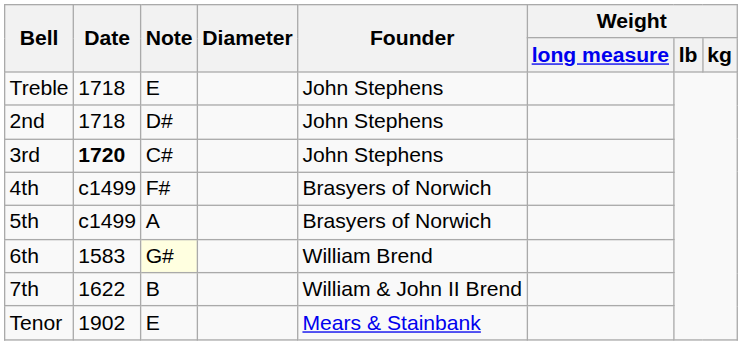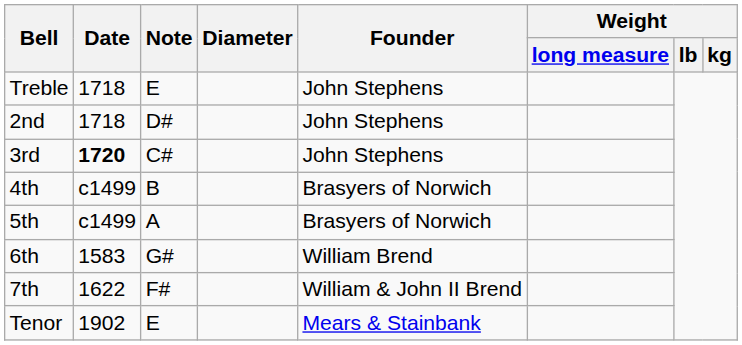4th | Note: F# -> B
6th | Note: lightyellow background -> no background
7th | Note: B -> F#
